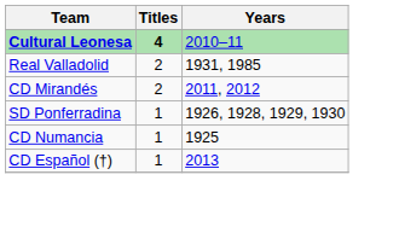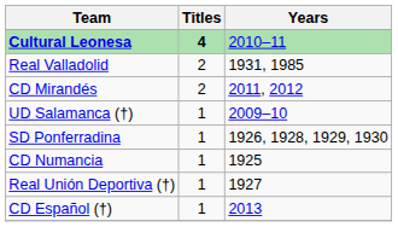+ row: UD Salamanca (†) | 1 | 2009–10
+ row: Real Unión Deportiva (†) | 1 | 1927
